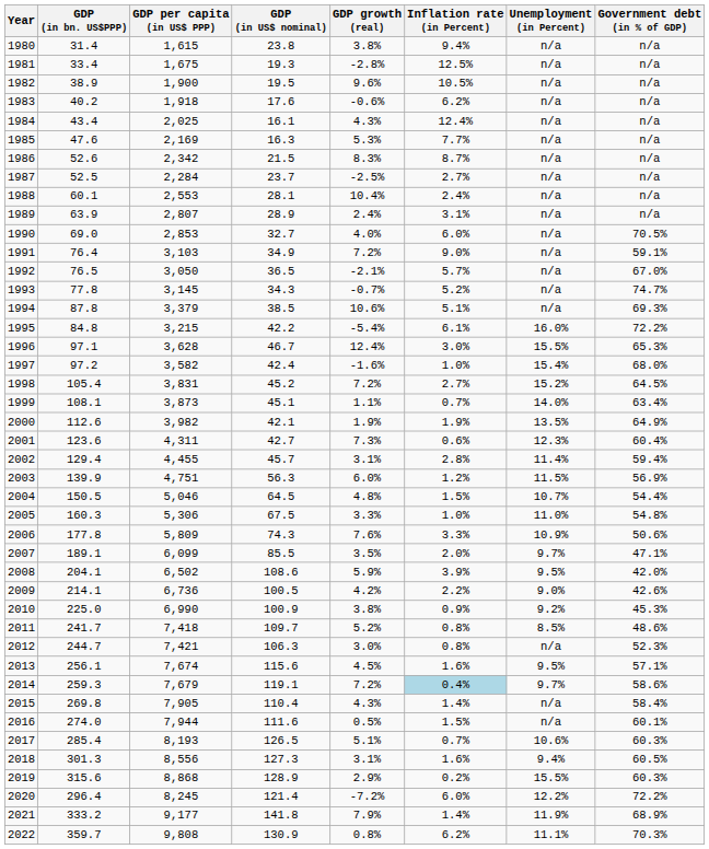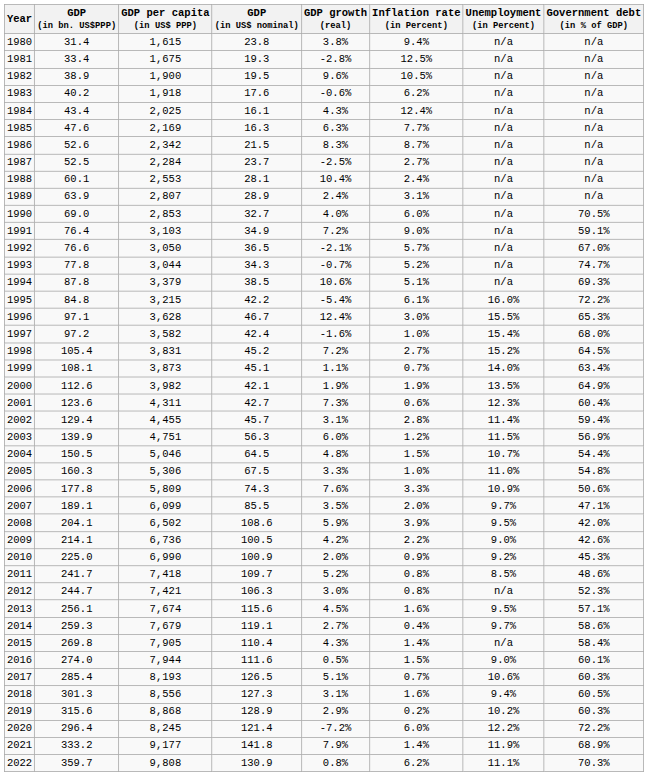1985 | GDP growth (real): 5.3% -> 6.3%
1992 | GDP (in bn. US$PPP): 76.5 -> 76.6
1993 | GDP per capita (in US$ PPP): 3,145 -> 3,044
2010 | GDP growth (real): 3.8% -> 2.0%
2014 | GDP growth (real): 7.2% -> 2.7%
2014 | Inflation rate (in Percent): lightblue background -> no background
2016 | Unemployment (in Percent): n/a -> 9.0%
2019 | Unemployment (in Percent): 15.5% -> 10.2%
